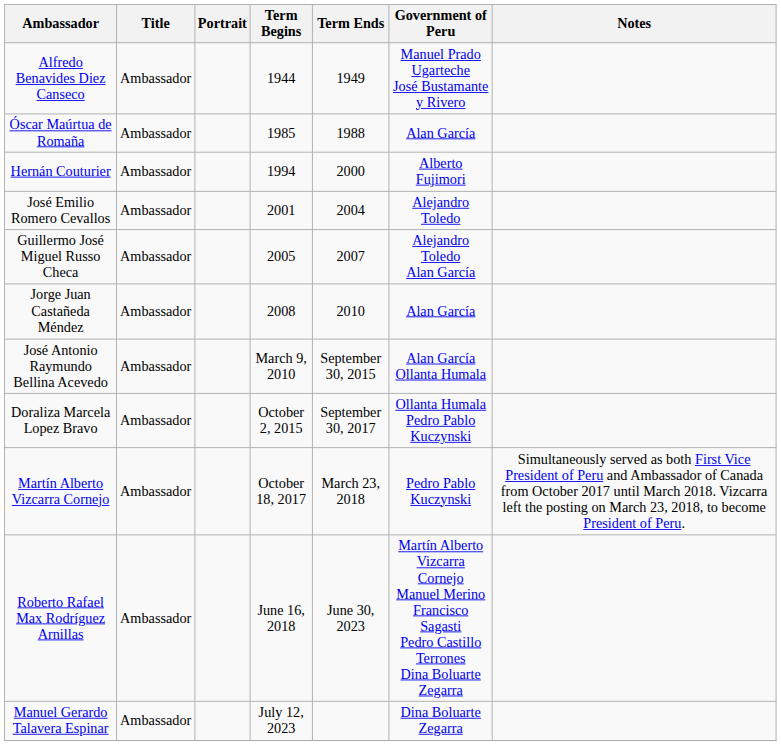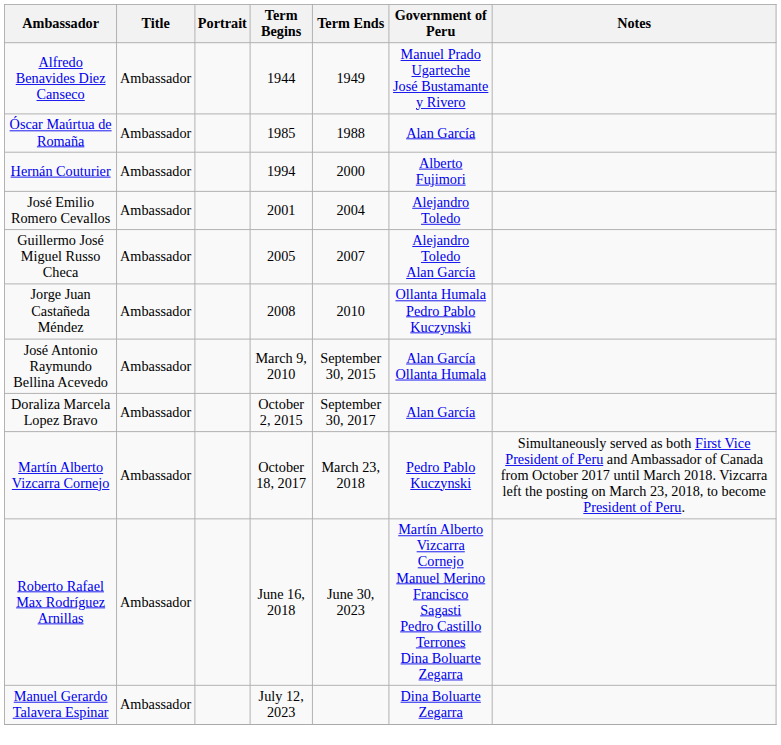Jorge Juan Castañeda Méndez | Government of Peru: Alan García -> Ollanta Humala Pedro Pablo Kuczynski
Doraliza Marcela Lopez Bravo | Government of Peru: Ollanta Humala Pedro Pablo Kuczynski -> Alan García
